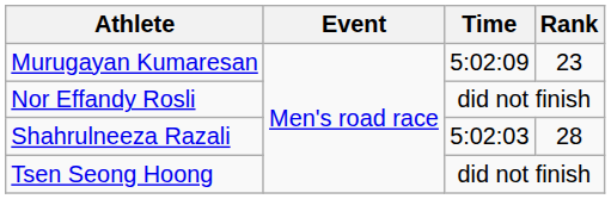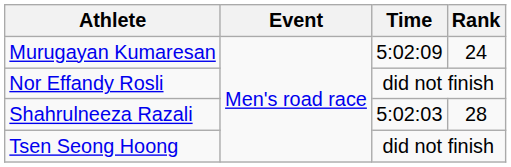Murugayan Kumaresan | Rank: 23 -> 24
